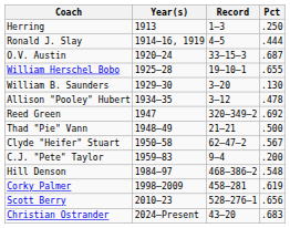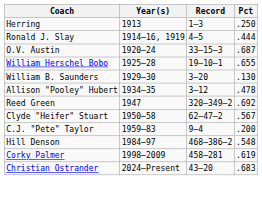- row: Thad "Pie" Vann | 1948–49 | 21–21 | .500
- row: Scott Berry | 2010–23 | 528–276–1 | .656
